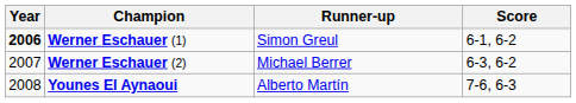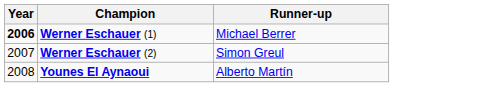- column: Score | 6-1, 6-2 | 6-3, 6-2 | 7-6, 6-3
Werner Eschauer (1) | Runner-up: Simon Greul -> Michael Berrer
Werner Eschauer (2) | Runner-up: Michael Berrer -> Simon Greul
